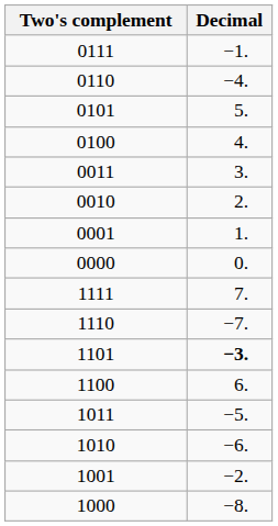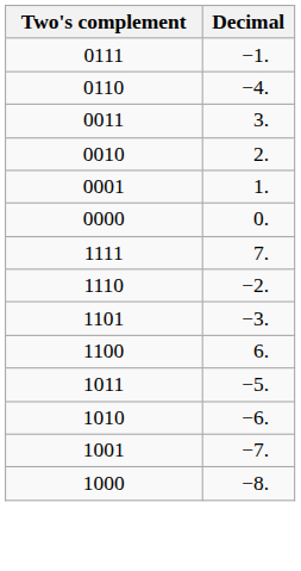- row: 0101 | 5.
- row: 0100 | 4.
1110 | Decimal: −7. -> −2.
1101 | Decimal: bold -> normal
1001 | Decimal: −2. -> −7.
